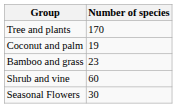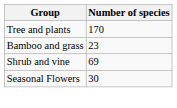- row: Coconut and palm | 19
Shrub and vine | Number of species: 60 -> 69
